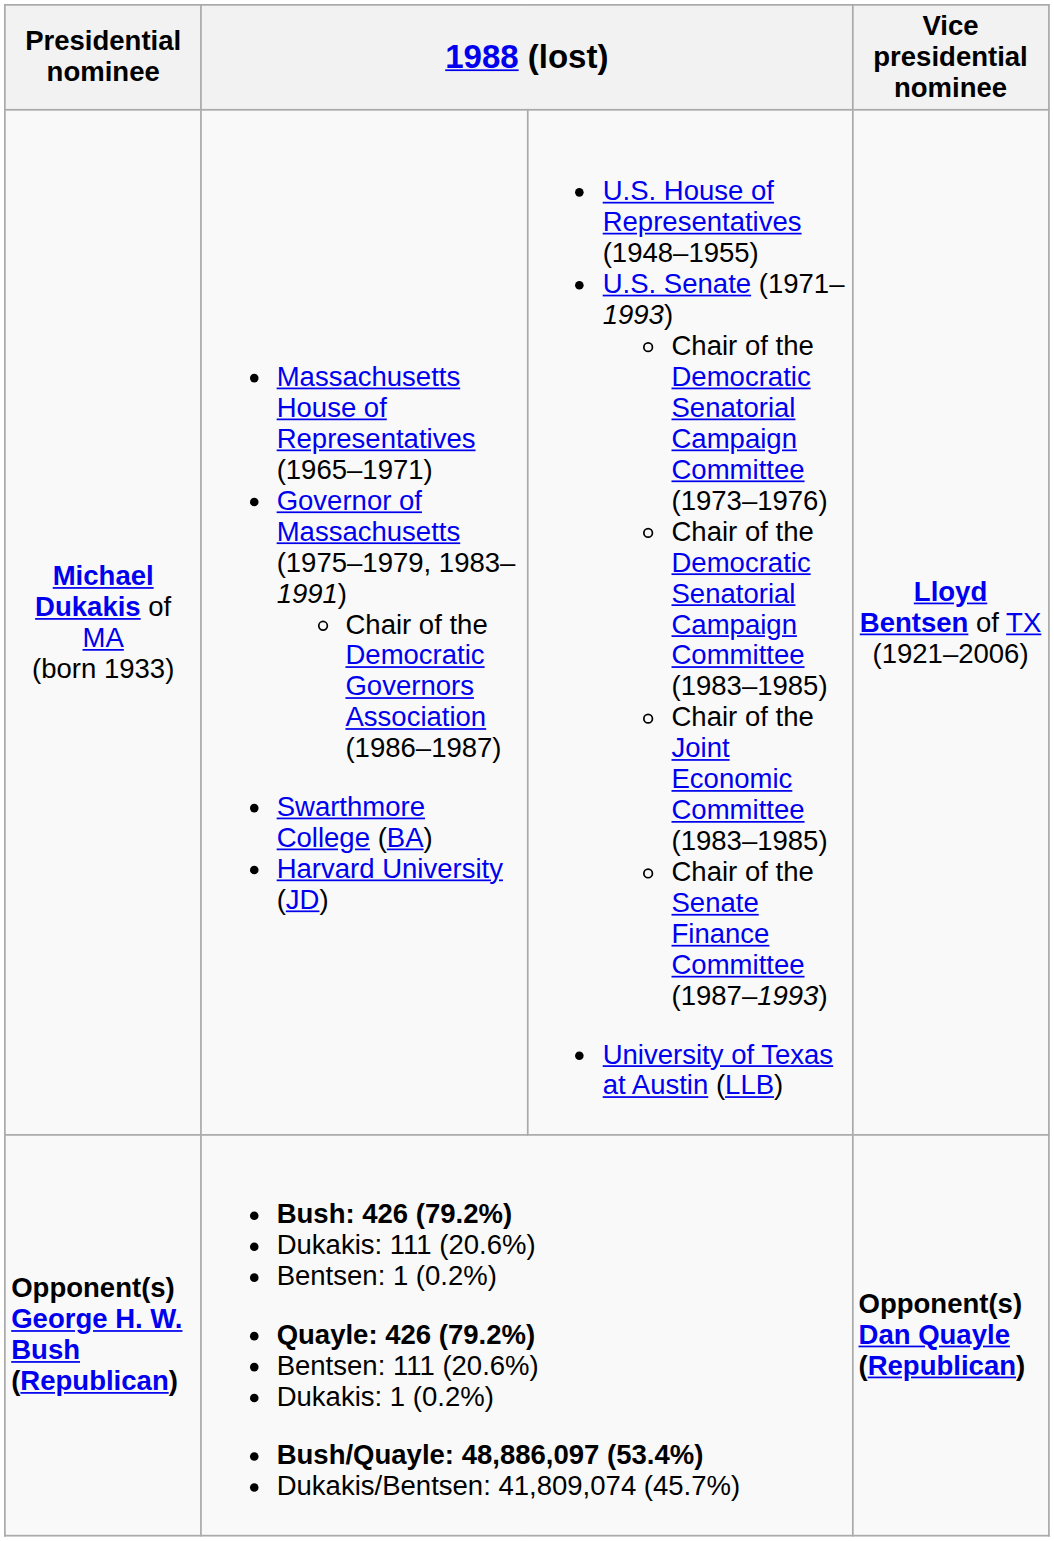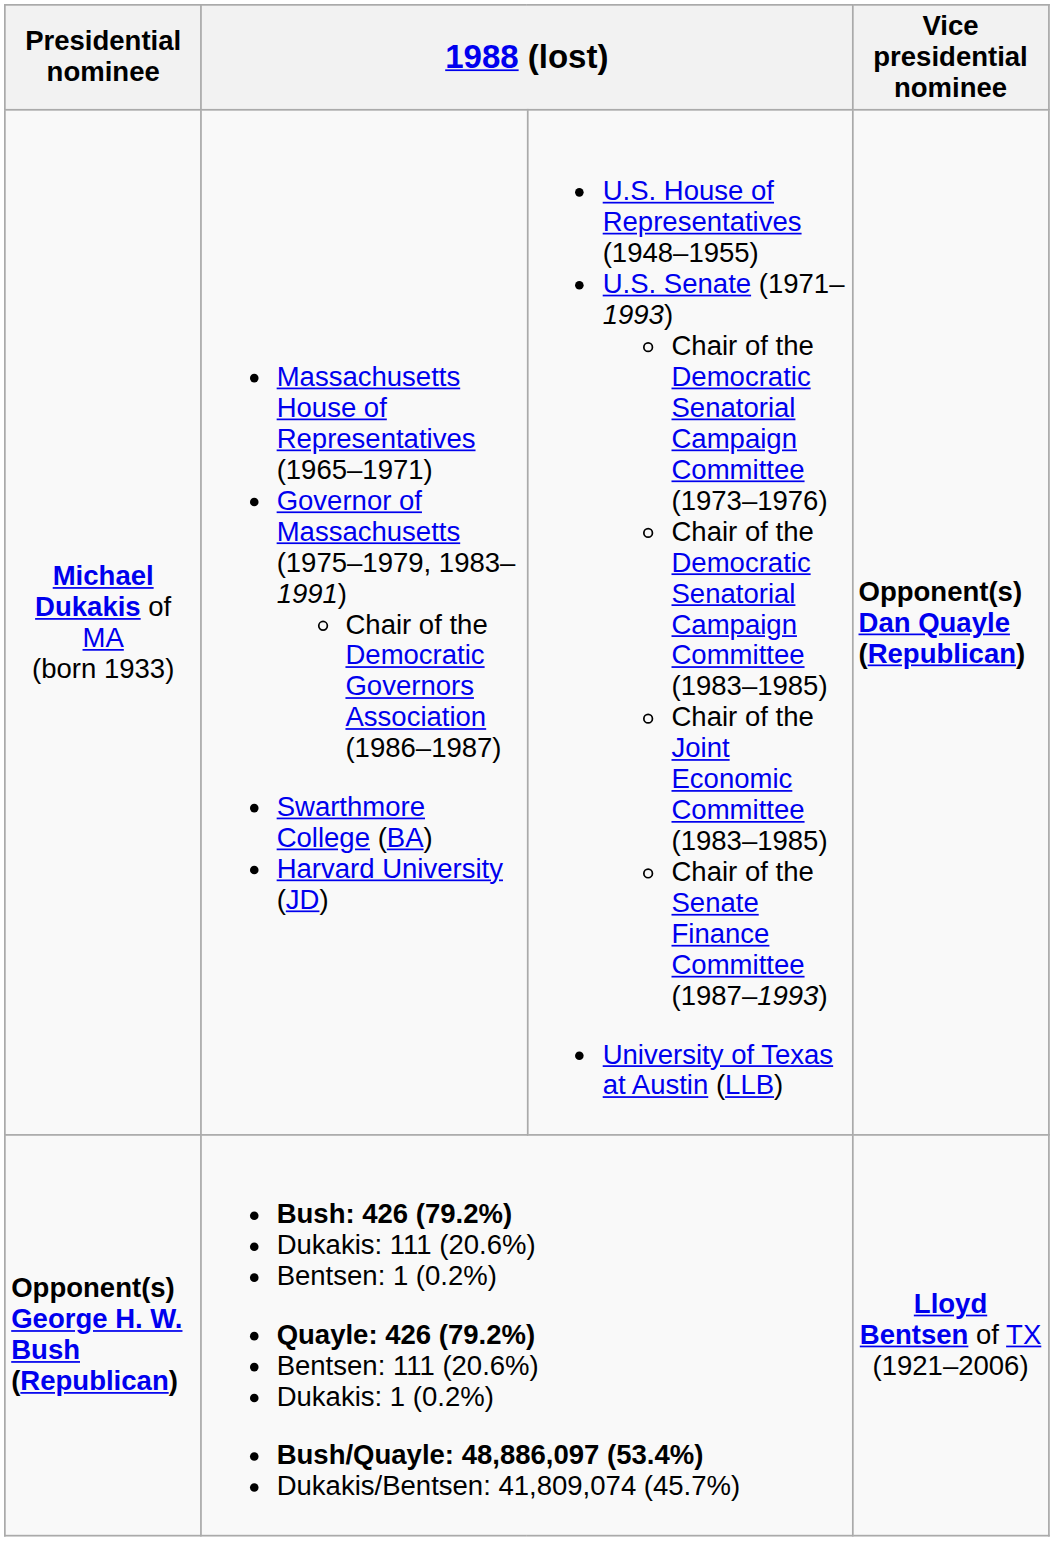Michael Dukakis of MA (born 1933) | Vice presidential nominee: Lloyd Bentsen of TX (1921–2006) -> Opponent(s) Dan Quayle (Republican)
Opponent(s) George H. W. Bush (Republican) | Vice presidential nominee: Opponent(s) Dan Quayle (Republican) -> Lloyd Bentsen of TX (1921–2006)
